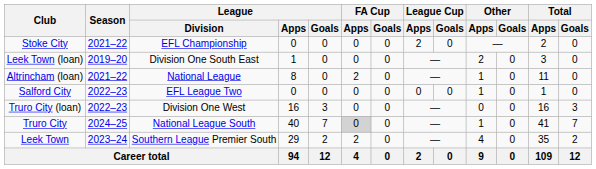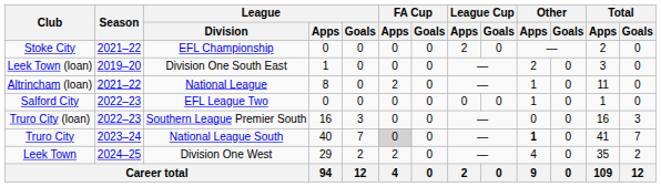Truro City (loan) | League / Division: Division One West -> Southern League Premier South
Truro City | Season: 2024–25 -> 2023–24
Truro City | Other / Apps: normal -> bold
Leek Town | Season: 2023–24 -> 2024–25
Leek Town | League / Division: Southern League Premier South -> Division One West
